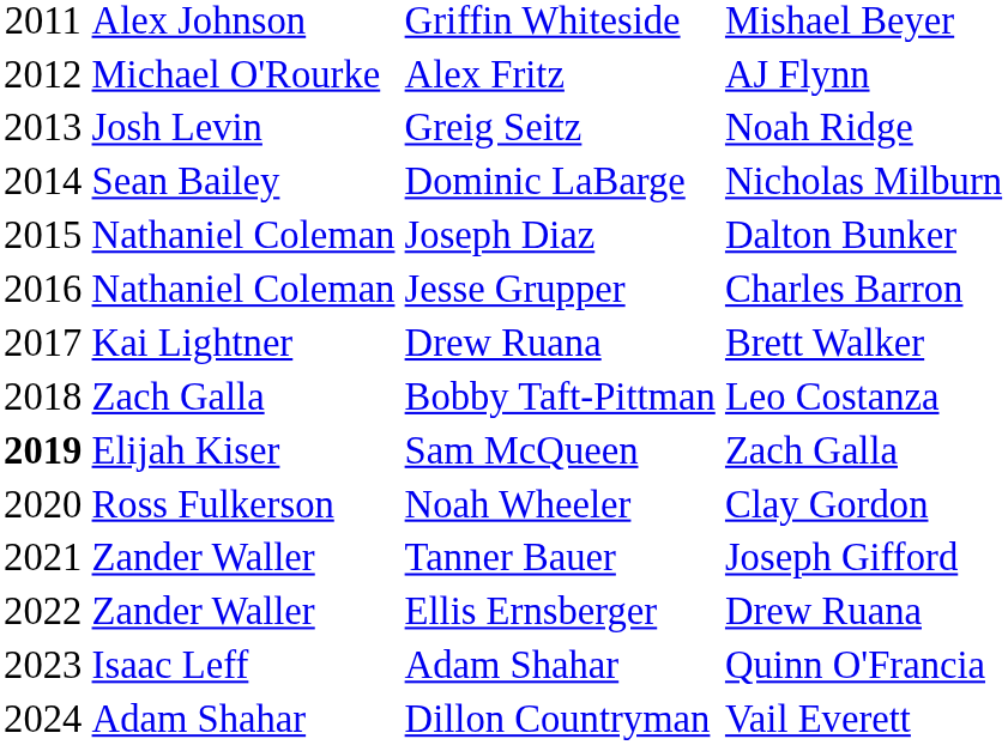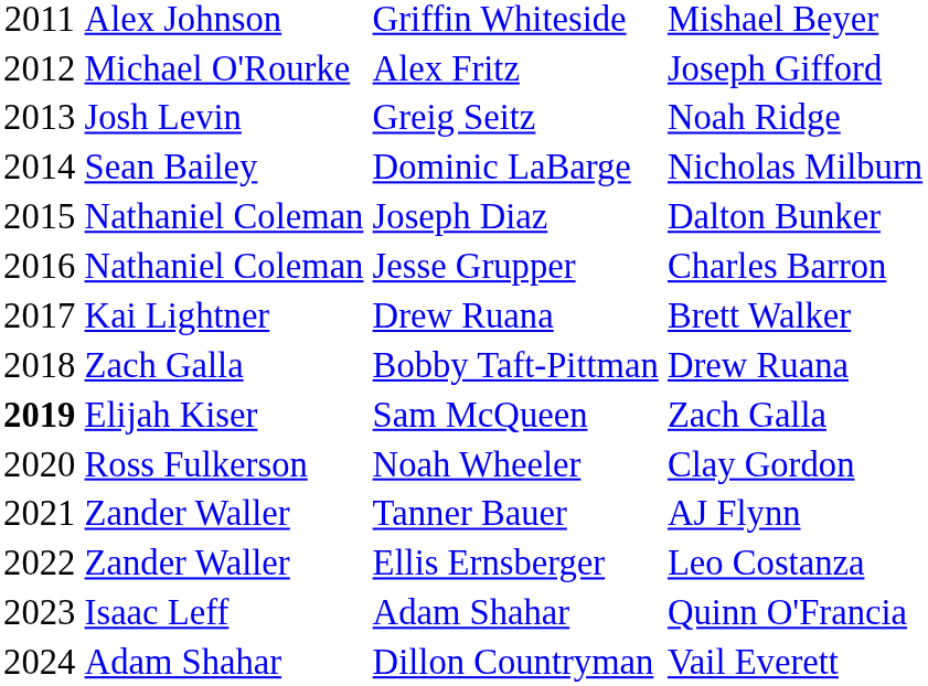Alex Fritz | column 4: AJ Flynn -> Joseph Gifford
Bobby Taft-Pittman | column 4: Leo Costanza -> Drew Ruana
Tanner Bauer | column 4: Joseph Gifford -> AJ Flynn
Ellis Ernsberger | column 4: Drew Ruana -> Leo Costanza
